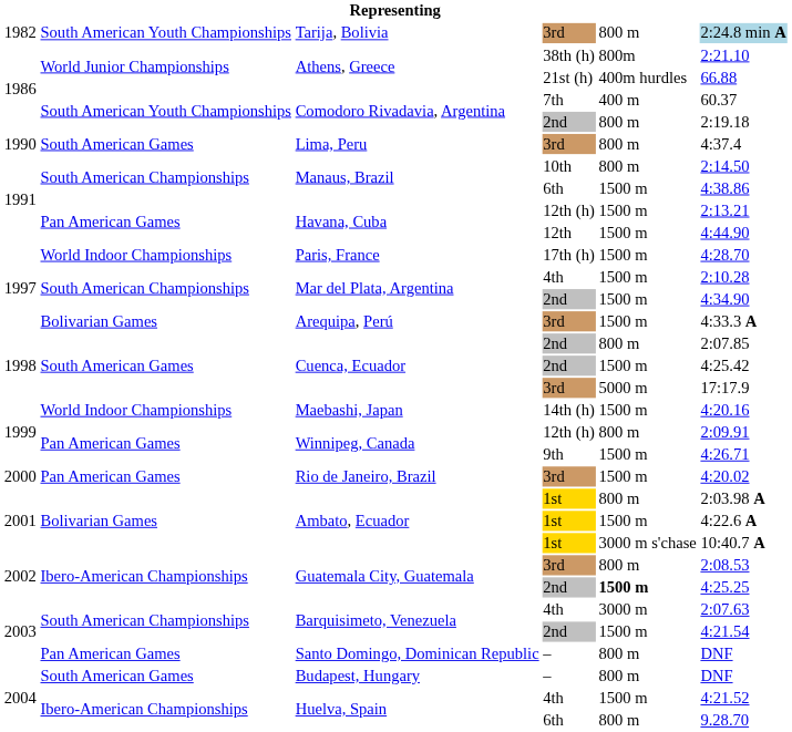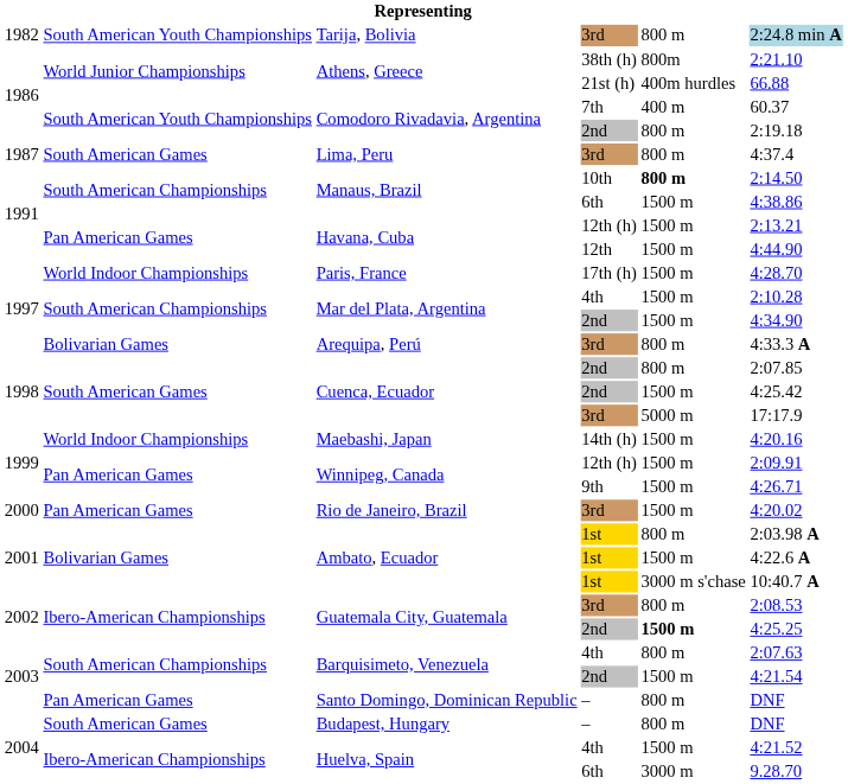Lima, Peru | column 1: 1990 -> 1987
Manaus, Brazil / 10th | column 5: normal -> bold
Arequipa, Perú | column 5: 1500 m -> 800 m
Winnipeg, Canada / 12th (h) | column 5: 800 m -> 1500 m
Barquisimeto, Venezuela / 4th | column 5: 3000 m -> 800 m
Huelva, Spain / 6th | column 5: 800 m -> 3000 m
